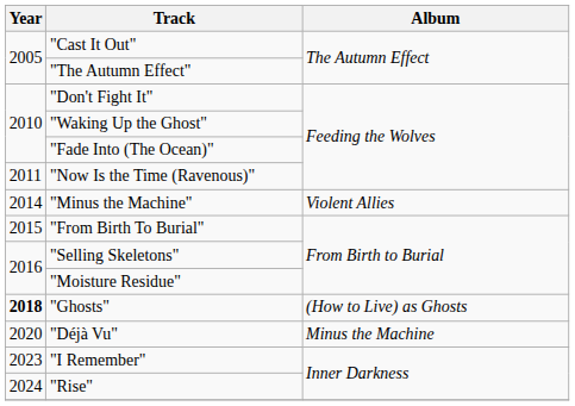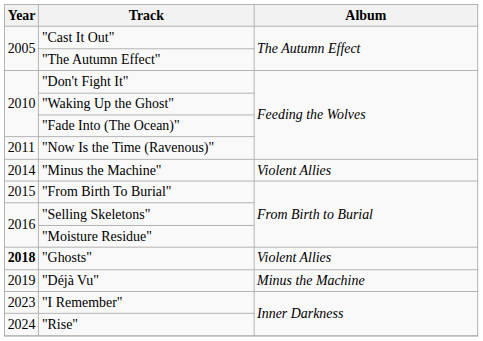"Ghosts" | Album: (How to Live) as Ghosts -> Violent Allies
"Déjà Vu" | Year: 2020 -> 2019
